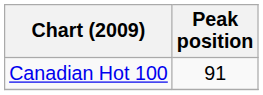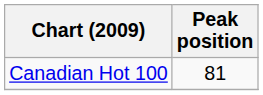Canadian Hot 100 | Peak position: 91 -> 81
